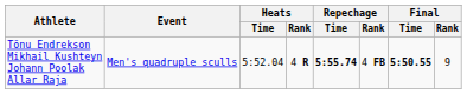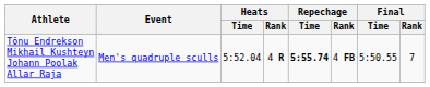Tõnu Endrekson Mikhail Kushteyn Johann Poolak Allar Raja | Final / Time: bold -> normal
Tõnu Endrekson Mikhail Kushteyn Johann Poolak Allar Raja | Final / Rank: 9 -> 7
